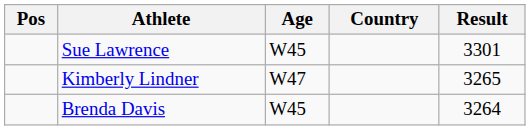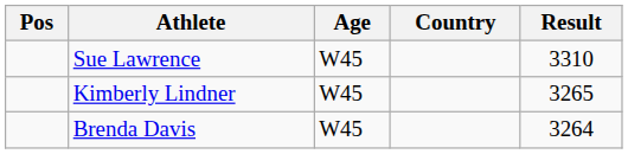Sue Lawrence | Result: 3301 -> 3310
Kimberly Lindner | Age: W47 -> W45
